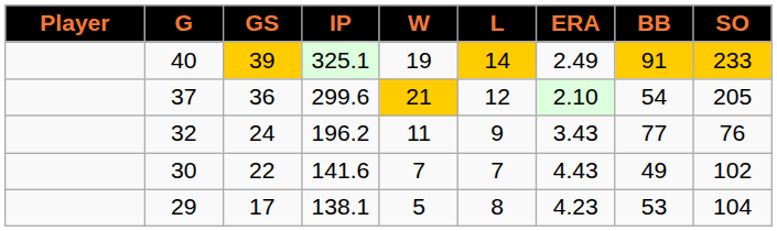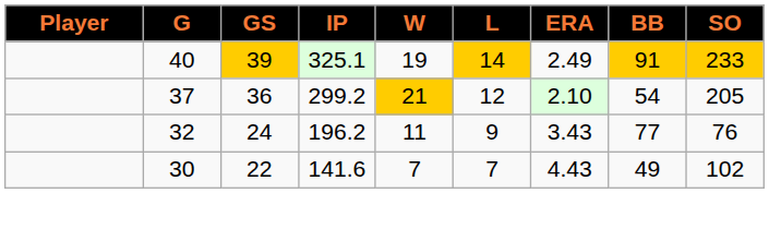37 | IP: 299.6 -> 299.2
- row: 29 | 17 | 138.1 | 5 | 8 | 4.23 | 53 | 104
